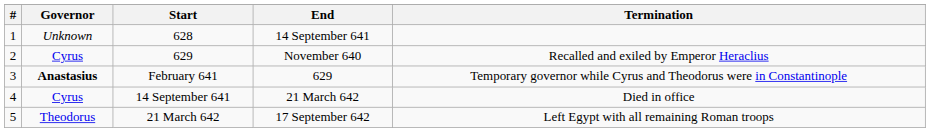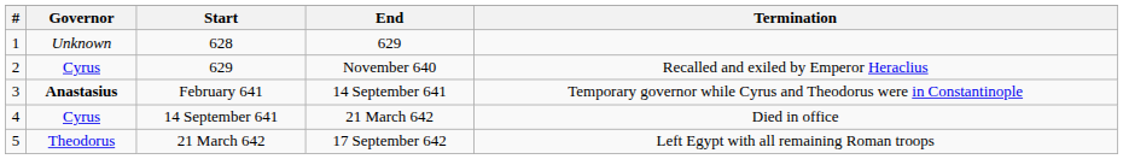628 | End: 14 September 641 -> 629
February 641 | End: 629 -> 14 September 641
